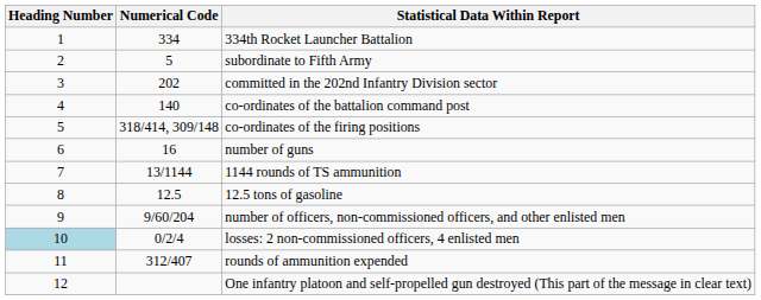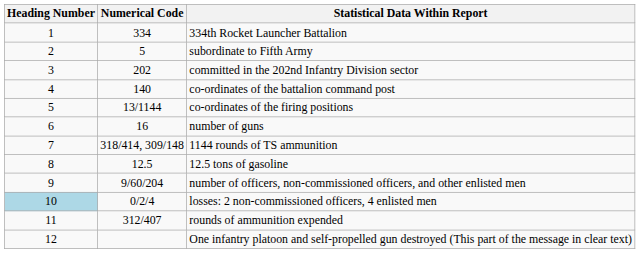co-ordinates of the firing positions | Numerical Code: 318/414, 309/148 -> 13/1144
1144 rounds of TS ammunition | Numerical Code: 13/1144 -> 318/414, 309/148
